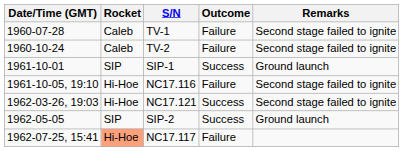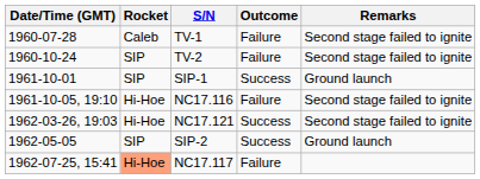TV-2 | Rocket: Caleb -> SIP
